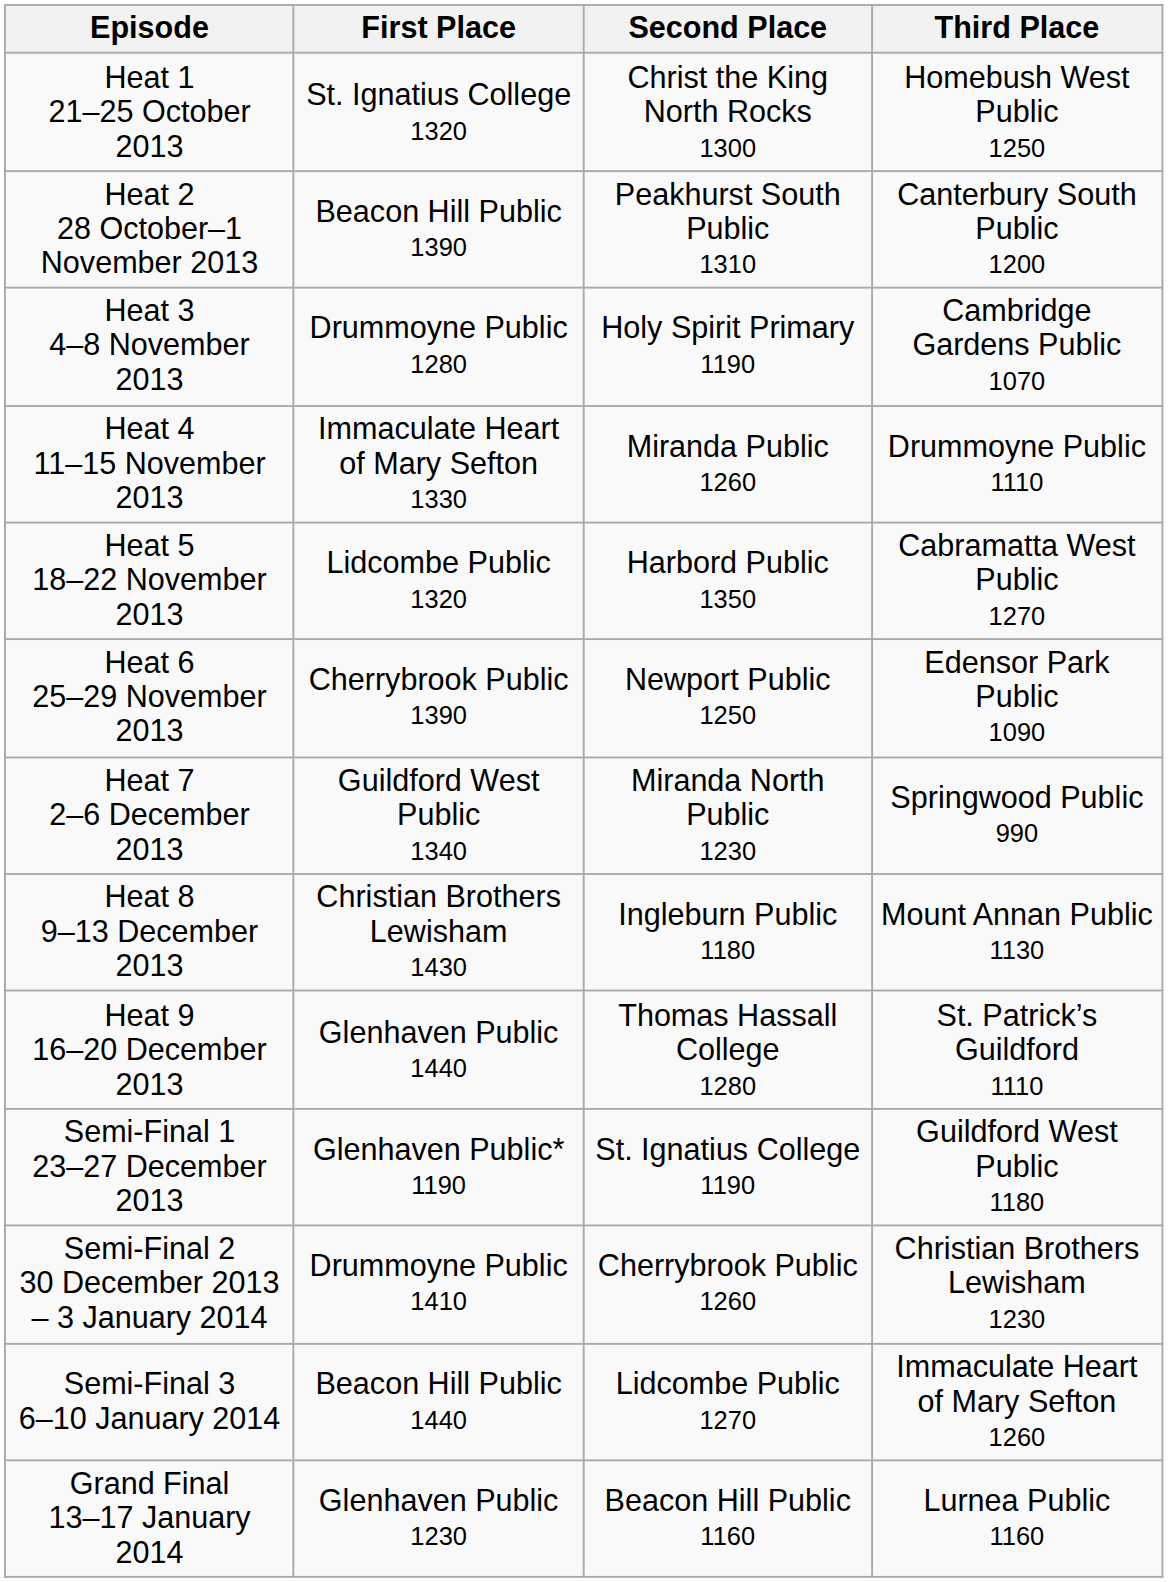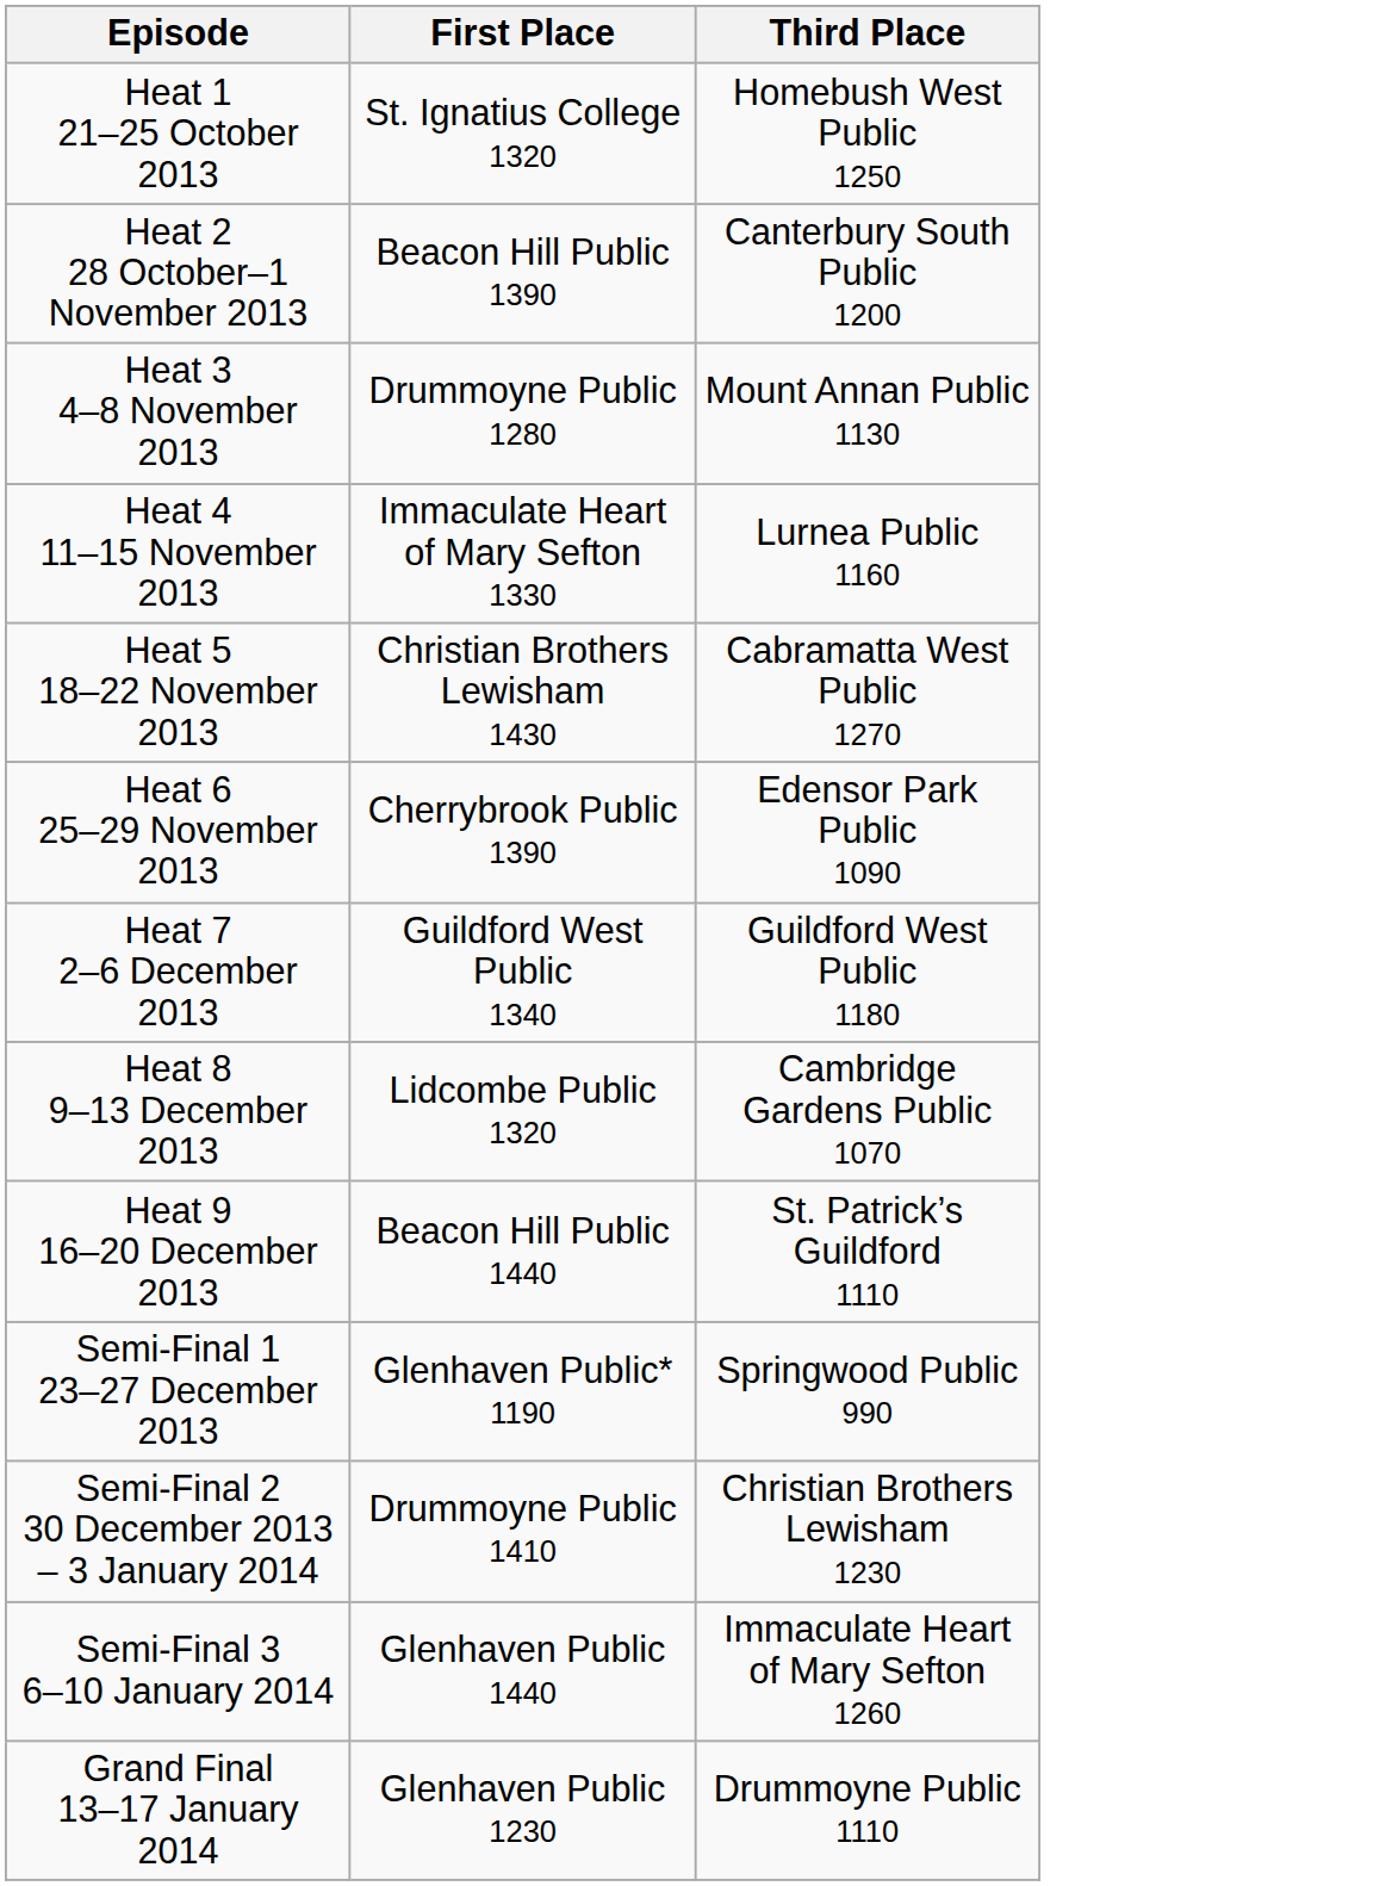- column: Second Place | Christ the King North Rocks 1300 | Peakhurst South Public 1310 | Holy Spirit Primary 1190 | Miranda Public 1260 | Harbord Public 1350 | Newport Public 1250 | Miranda North Public 1230 | Ingleburn Public 1180 | Thomas Hassall College 1280 | St. Ignatius College 1190 | Cherrybrook Public 1260 | Lidcombe Public 1270 | Beacon Hill Public 1160
Heat 3 4–8 November 2013 | Third Place: Cambridge Gardens Public 1070 -> Mount Annan Public 1130
Heat 4 11–15 November 2013 | Third Place: Drummoyne Public 1110 -> Lurnea Public 1160
Heat 5 18–22 November 2013 | First Place: Lidcombe Public 1320 -> Christian Brothers Lewisham 1430
Heat 7 2–6 December 2013 | Third Place: Springwood Public 990 -> Guildford West Public 1180
Heat 8 9–13 December 2013 | First Place: Christian Brothers Lewisham 1430 -> Lidcombe Public 1320
Heat 8 9–13 December 2013 | Third Place: Mount Annan Public 1130 -> Cambridge Gardens Public 1070
Heat 9 16–20 December 2013 | First Place: Glenhaven Public 1440 -> Beacon Hill Public 1440
Semi-Final 1 23–27 December 2013 | Third Place: Guildford West Public 1180 -> Springwood Public 990
Semi-Final 3 6–10 January 2014 | First Place: Beacon Hill Public 1440 -> Glenhaven Public 1440
Grand Final 13–17 January 2014 | Third Place: Lurnea Public 1160 -> Drummoyne Public 1110
